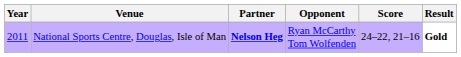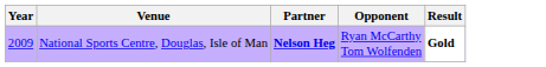- column: Score | 24–22, 21–16
National Sports Centre, Douglas, Isle of Man | Year: 2011 -> 2009
